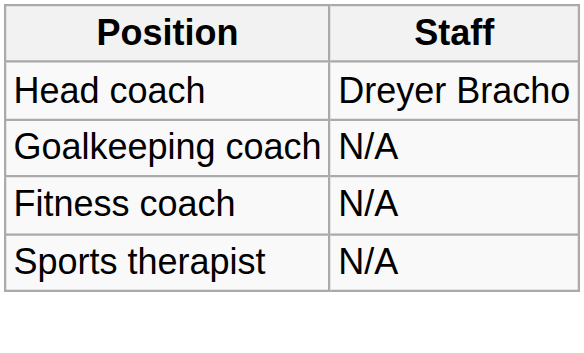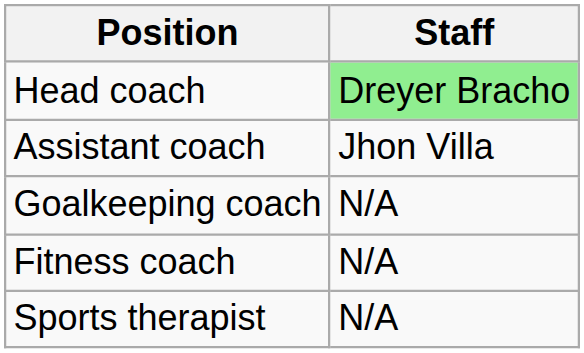Head coach | Staff: no background -> lightgreen background
+ row: Assistant coach | Jhon Villa
